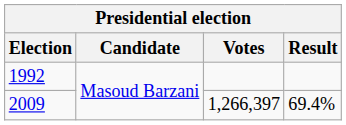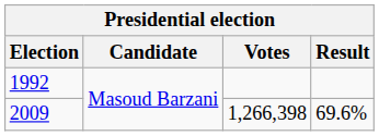2009 | Votes: 1,266,397 -> 1,266,398
2009 | Result: 69.4% -> 69.6%
